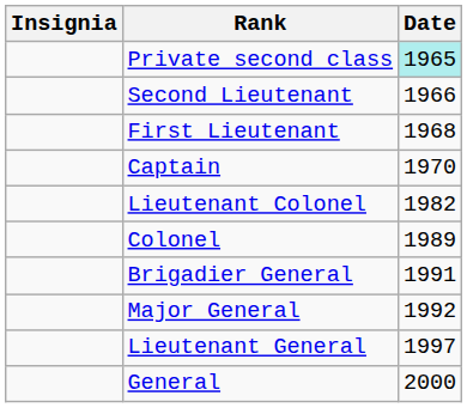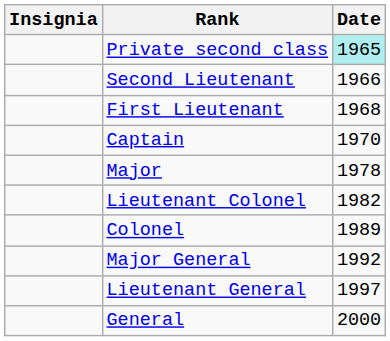+ row: Major | 1978
- row: Brigadier General | 1991
